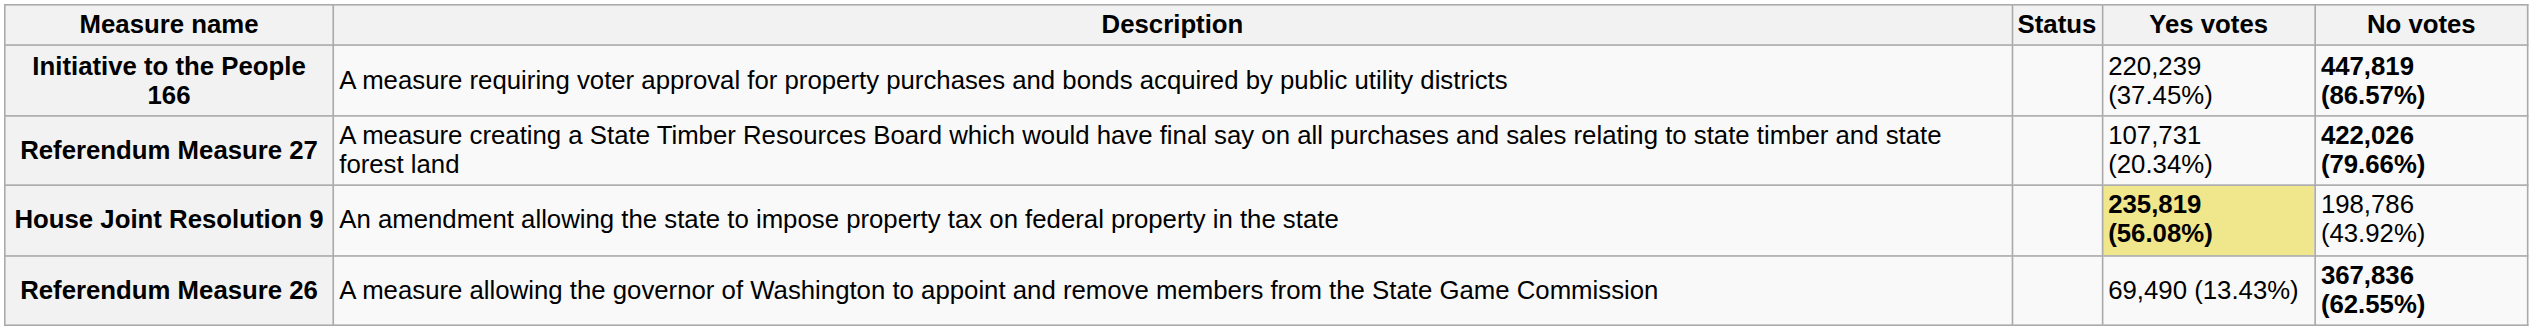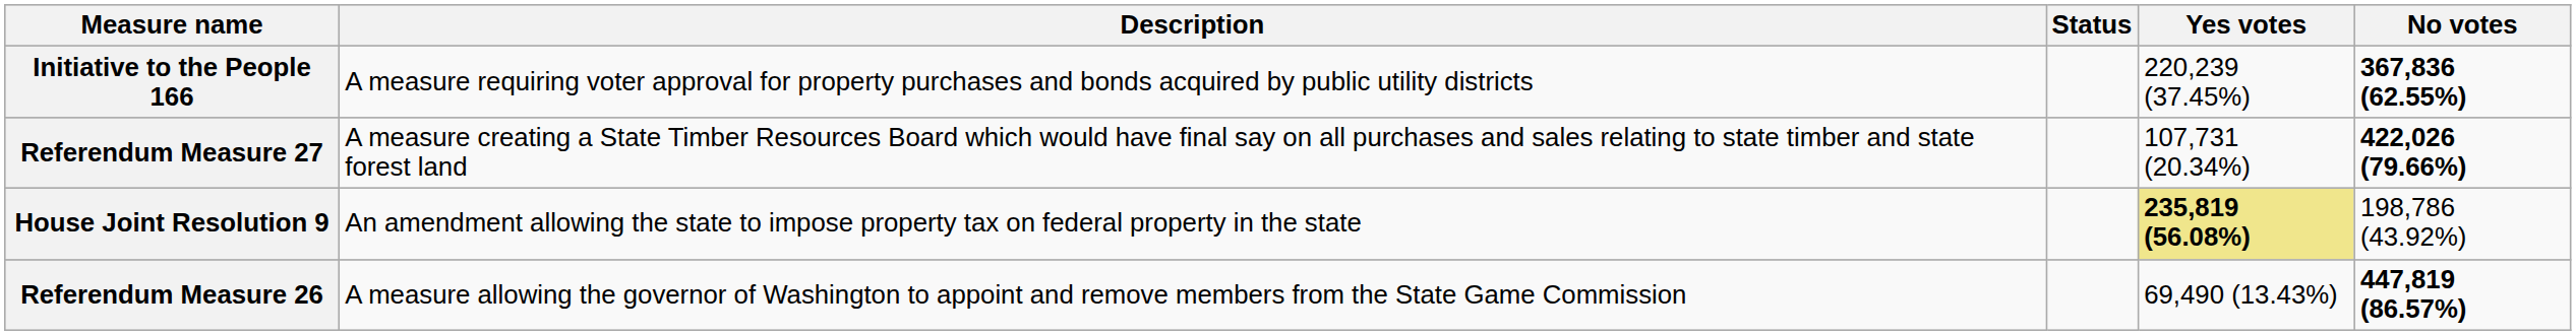Initiative to the People 166 | No votes: 447,819 (86.57%) -> 367,836 (62.55%)
Referendum Measure 26 | No votes: 367,836 (62.55%) -> 447,819 (86.57%)
